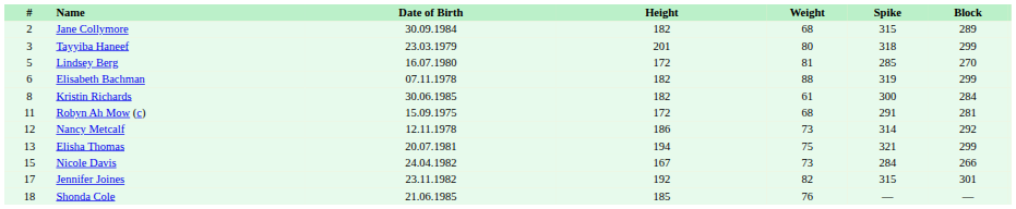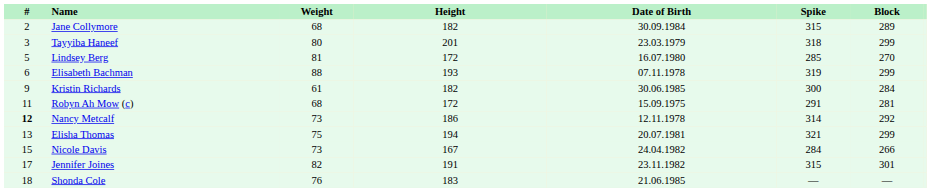columns swapped: Date of Birth <-> Weight
Elisabeth Bachman | Height: 182 -> 193
Kristin Richards | #: 8 -> 9
Nancy Metcalf | #: normal -> bold
Jennifer Joines | Height: 192 -> 191
Shonda Cole | Height: 185 -> 183
